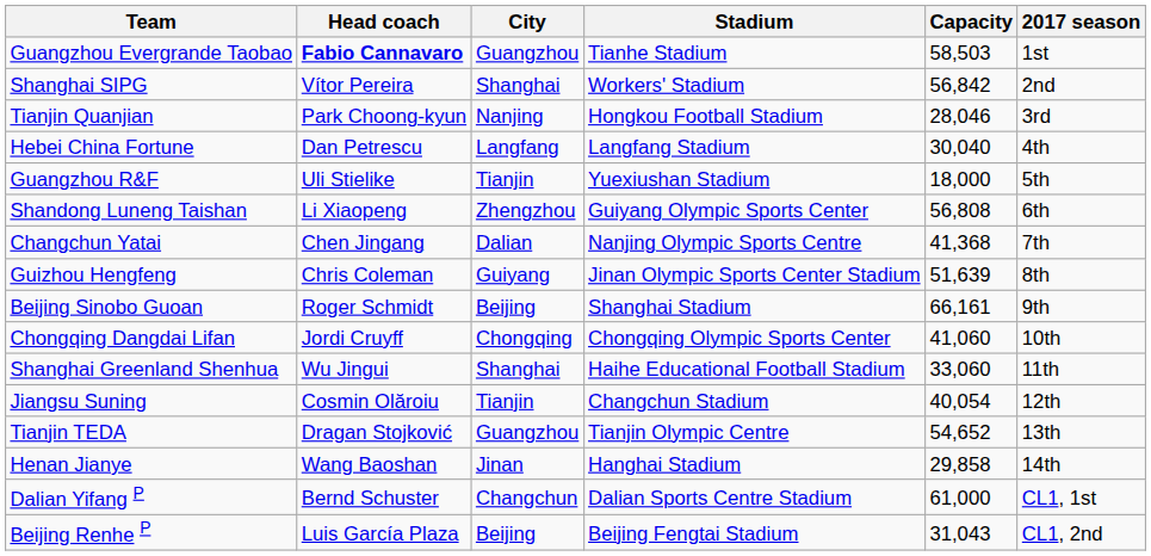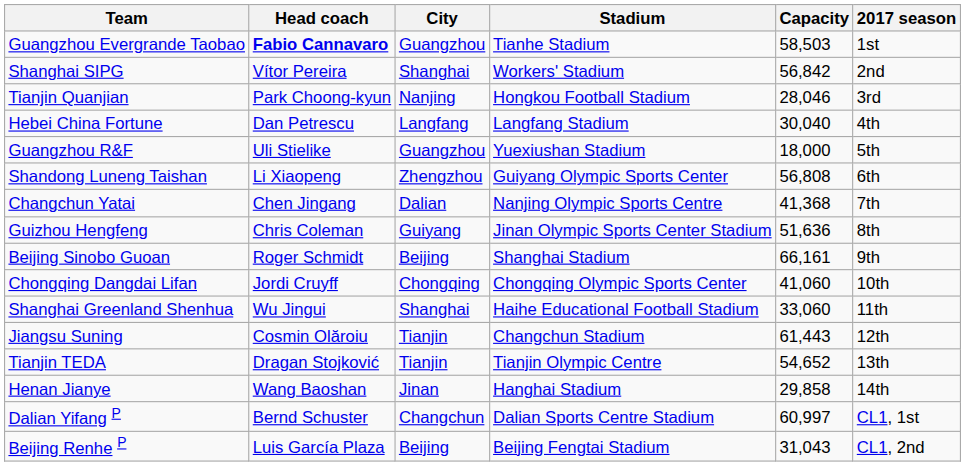Guangzhou R&F | City: Tianjin -> Guangzhou
Guizhou Hengfeng | Capacity: 51,639 -> 51,636
Jiangsu Suning | Capacity: 40,054 -> 61,443
Tianjin TEDA | City: Guangzhou -> Tianjin
Dalian Yifang P | Capacity: 61,000 -> 60,997
